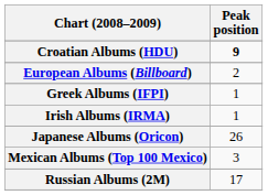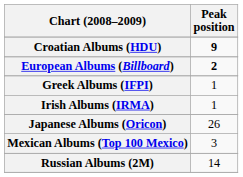European Albums (Billboard) | Peak position: normal -> bold
Russian Albums (2M) | Peak position: 17 -> 14
